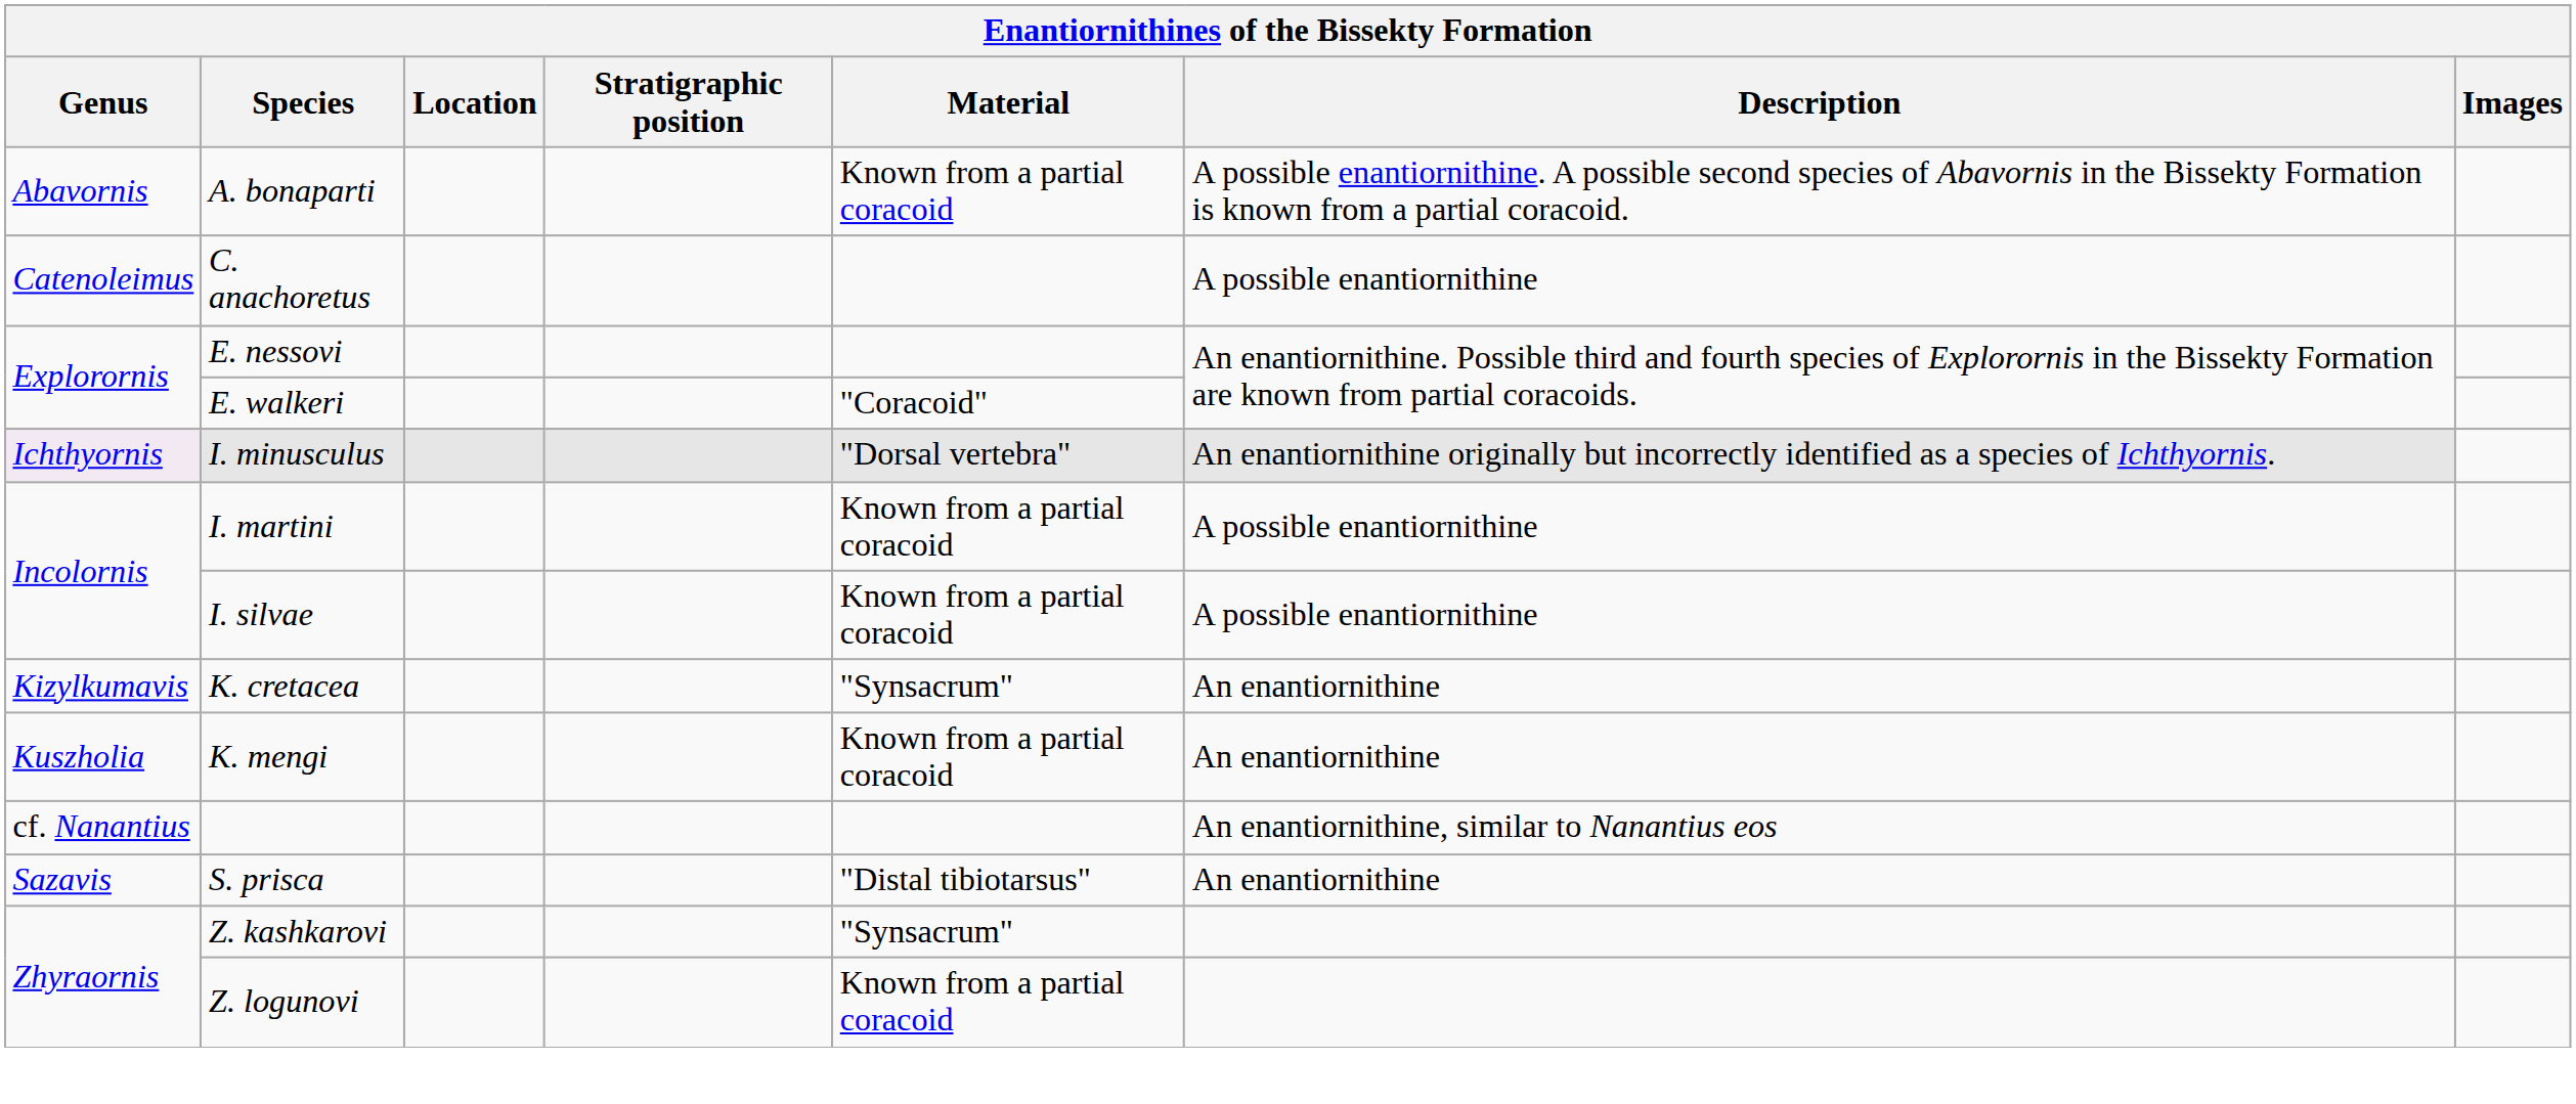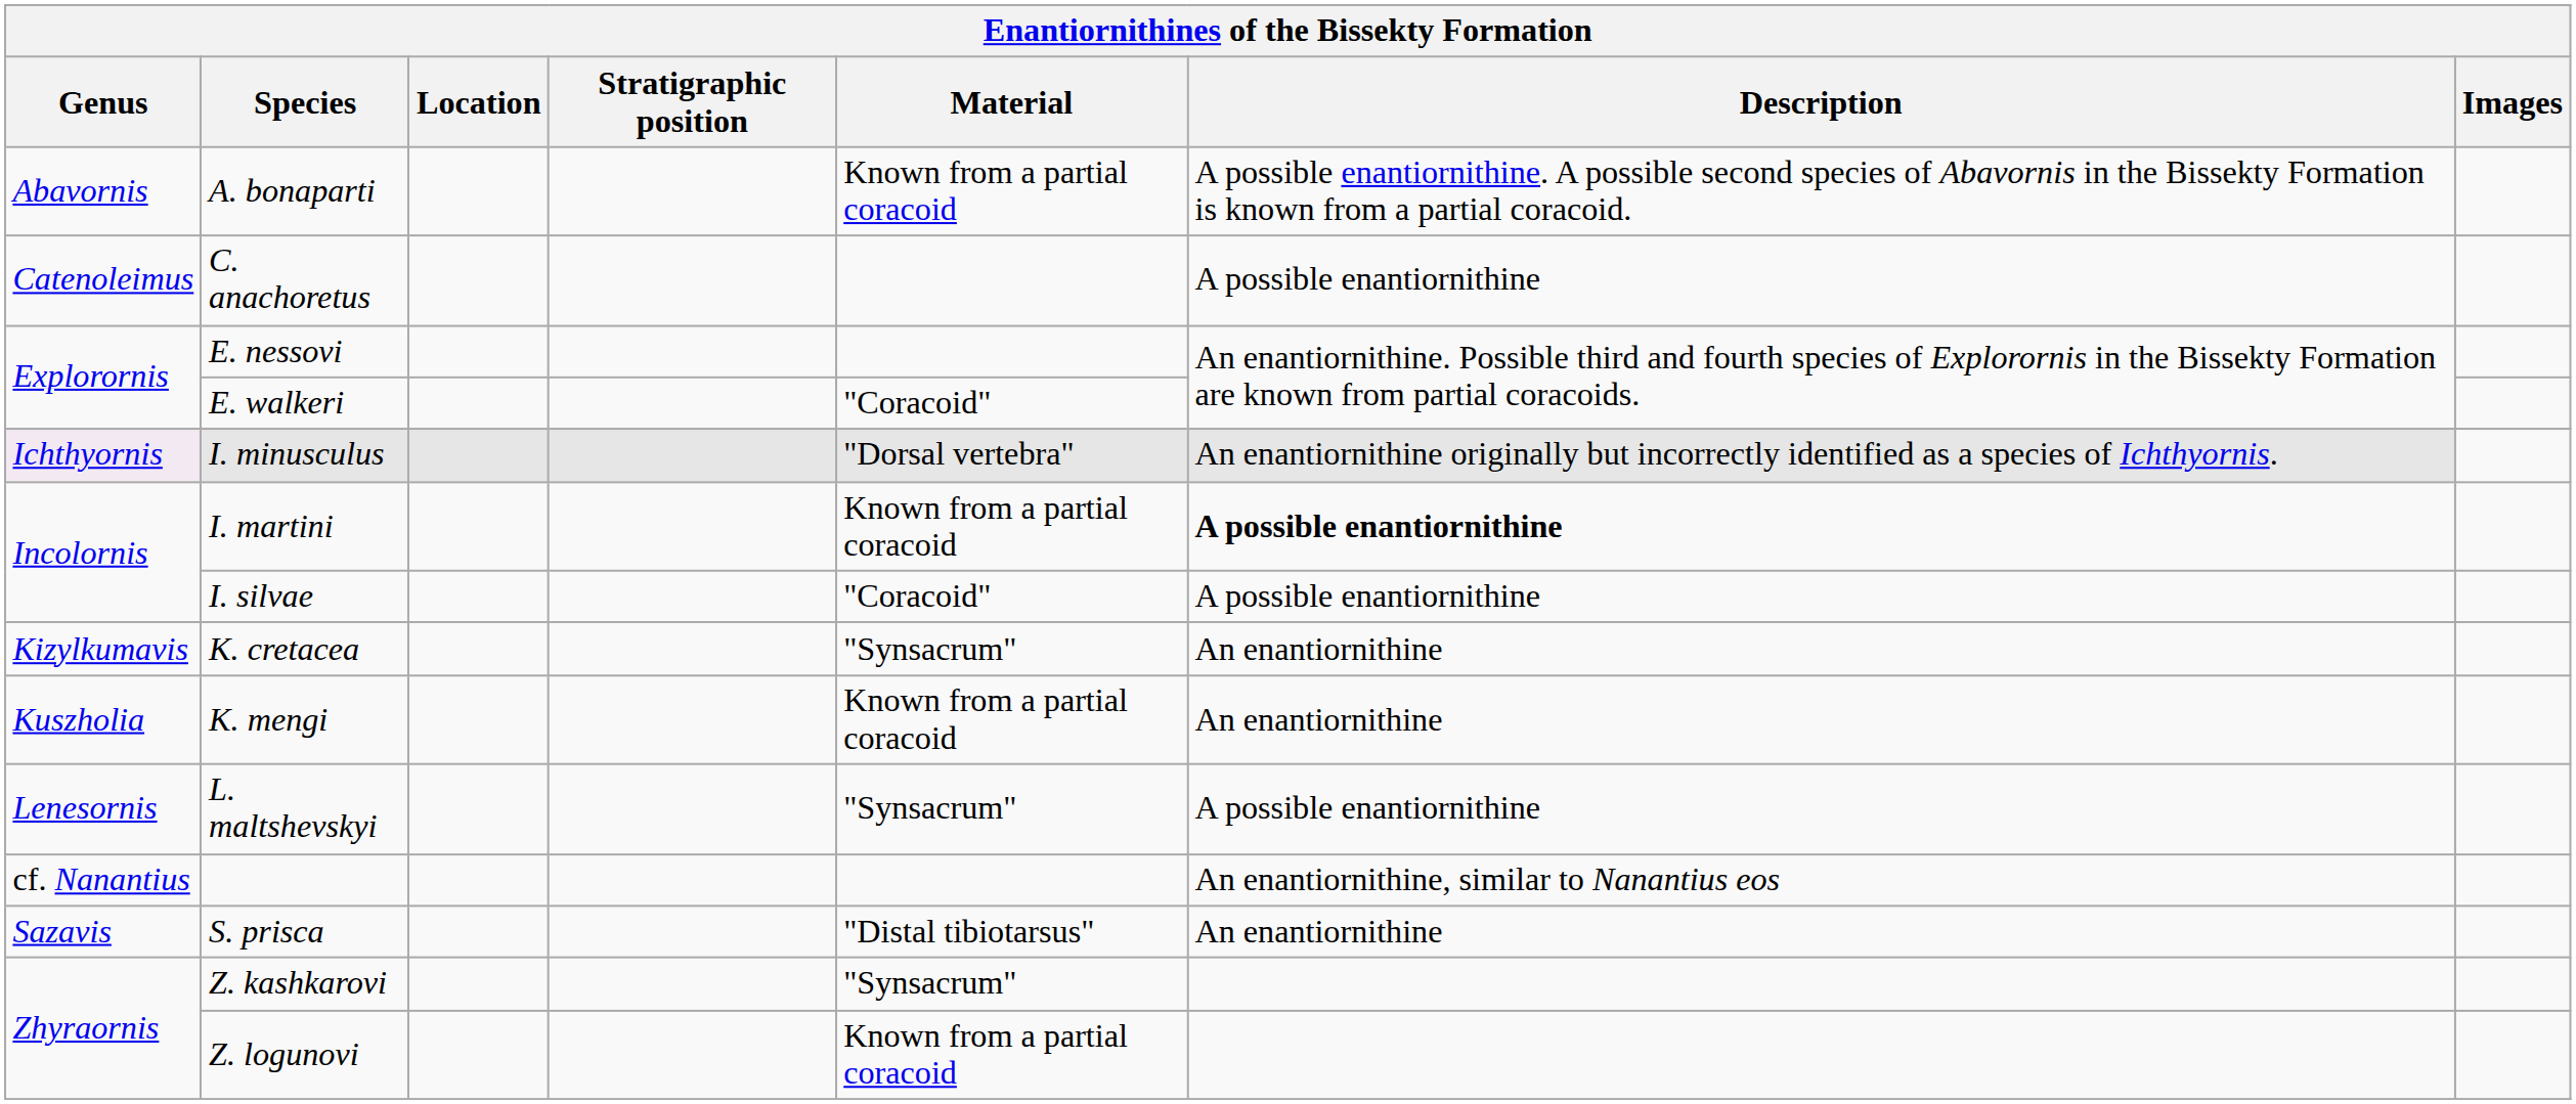I. martini | Description: normal -> bold
I. silvae | Material: Known from a partial coracoid -> "Coracoid"
+ row: Lenesornis | L. maltshevskyi | "Synsacrum" | A possible enantiornithine
